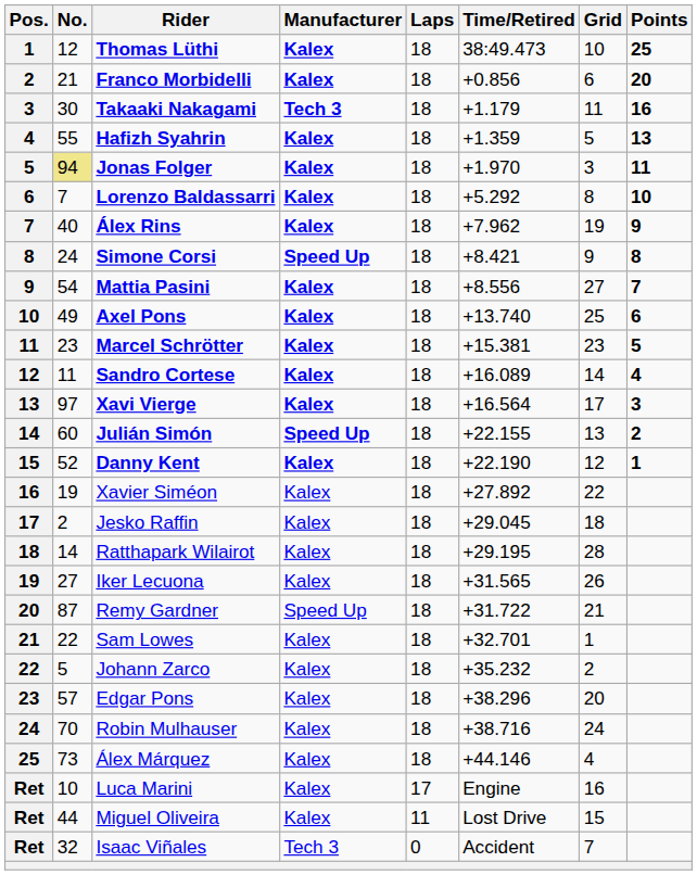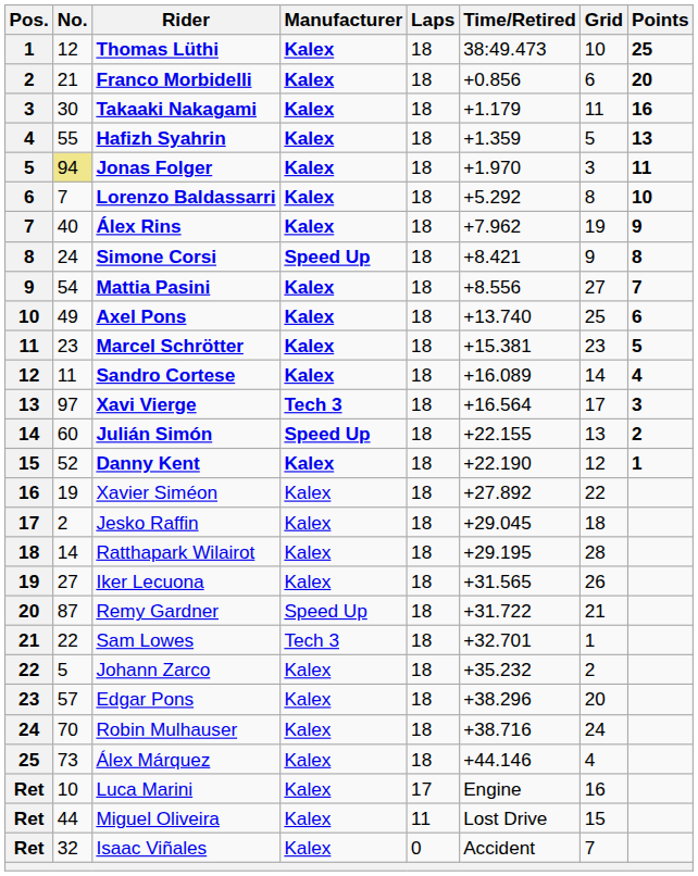Takaaki Nakagami | Manufacturer: Tech 3 -> Kalex
Xavi Vierge | Manufacturer: Kalex -> Tech 3
Sam Lowes | Manufacturer: Kalex -> Tech 3
Isaac Viñales | Manufacturer: Tech 3 -> Kalex
